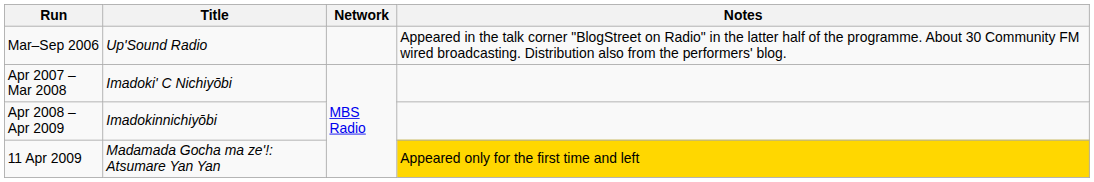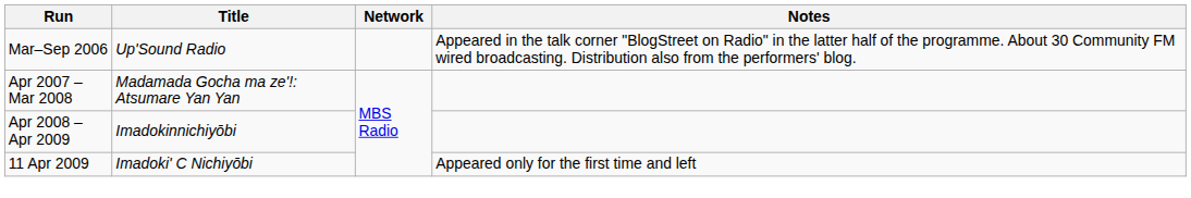Apr 2007 – Mar 2008 | Title: Imadoki' C Nichiyōbi -> Madamada Gocha ma ze'!: Atsumare Yan Yan
11 Apr 2009 | Title: Madamada Gocha ma ze'!: Atsumare Yan Yan -> Imadoki' C Nichiyōbi
11 Apr 2009 | Notes: gold background -> no background
